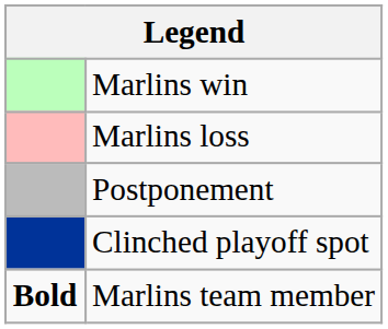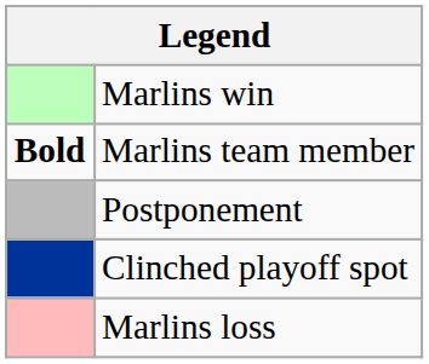rows swapped: Marlins loss <-> Marlins team member
